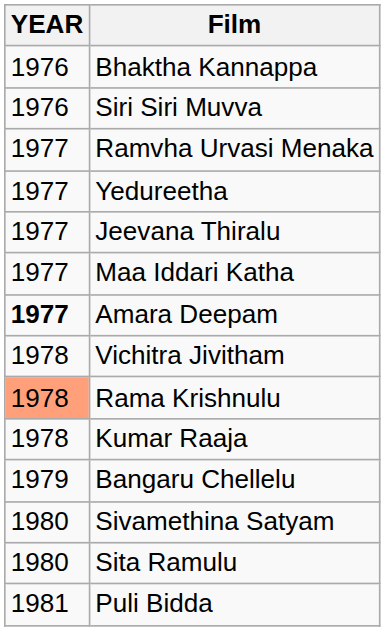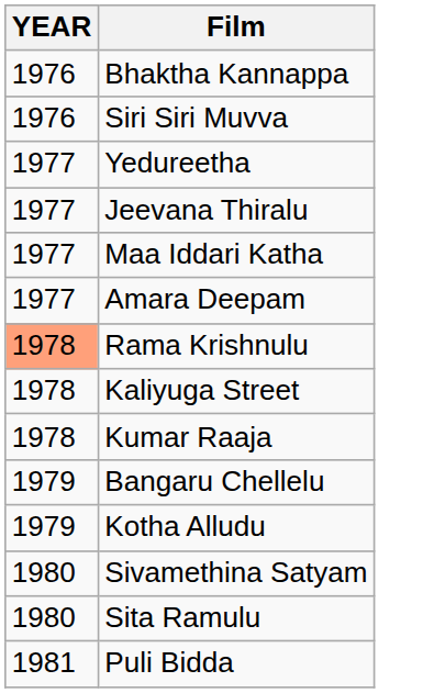- row: 1977 | Ramvha Urvasi Menaka
Amara Deepam | YEAR: bold -> normal
- row: 1978 | Vichitra Jivitham
+ row: 1978 | Kaliyuga Street
+ row: 1979 | Kotha Alludu
